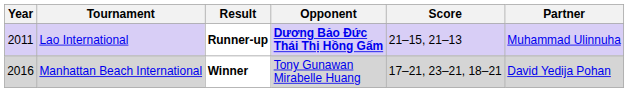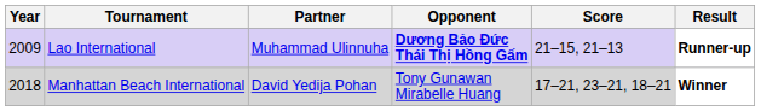columns swapped: Partner <-> Result
Lao International | Year: 2011 -> 2009
Manhattan Beach International | Year: 2016 -> 2018
